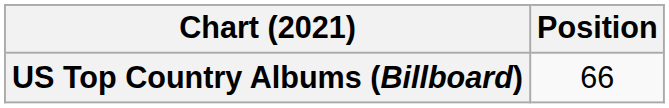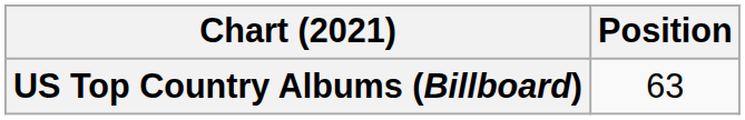US Top Country Albums (Billboard) | Position: 66 -> 63
